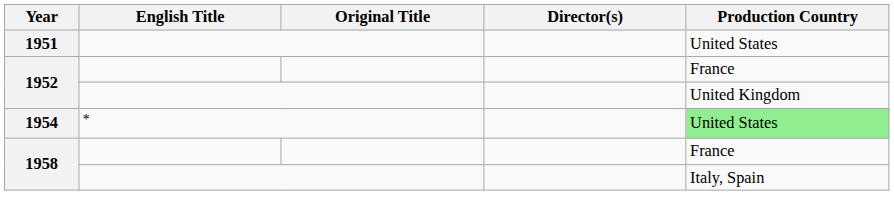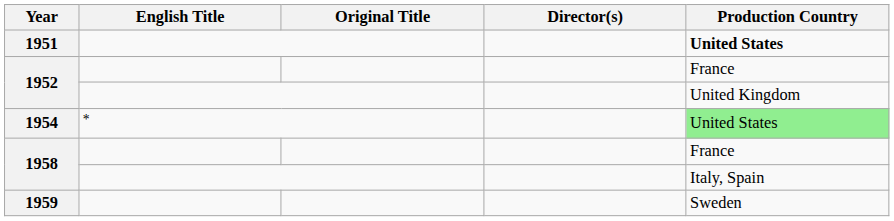1951 | Production Country: normal -> bold
+ row: 1959 | Sweden
